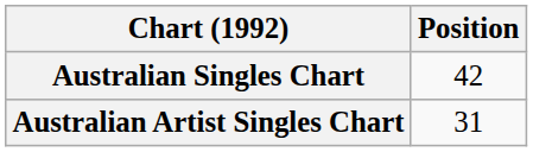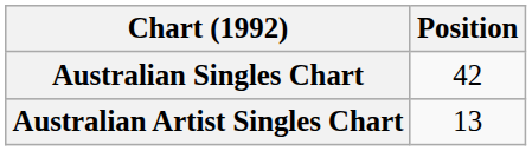Australian Artist Singles Chart | Position: 31 -> 13
